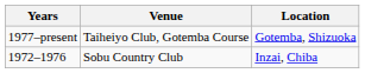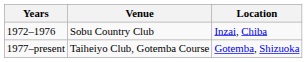rows swapped: 1977–present <-> 1972–1976
